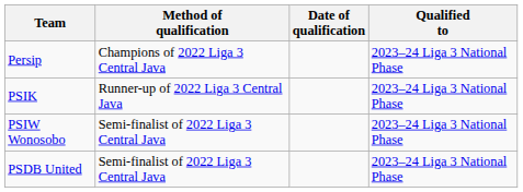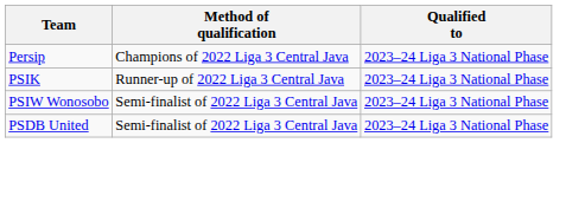- column: Date of qualification
